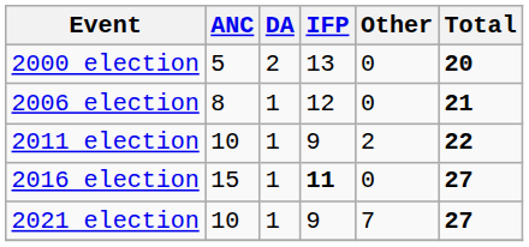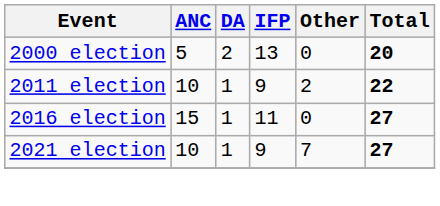- row: 2006 election | 8 | 1 | 12 | 0 | 21
2016 election | IFP: bold -> normal
